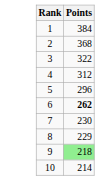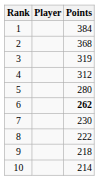+ column: Player
3 | Points: 322 -> 319
5 | Points: 296 -> 280
8 | Points: 229 -> 222
9 | Points: lightgreen background -> no background
